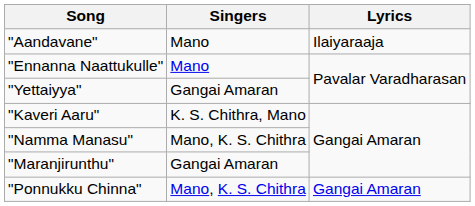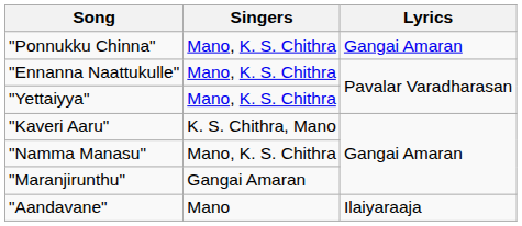rows swapped: "Ponnukku Chinna" <-> "Aandavane"
"Ennanna Naattukulle" | Singers: Mano -> Mano, K. S. Chithra
"Yettaiyya" | Singers: Gangai Amaran -> Mano, K. S. Chithra
